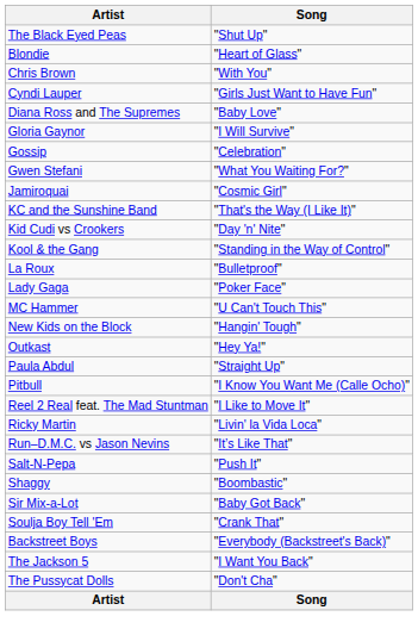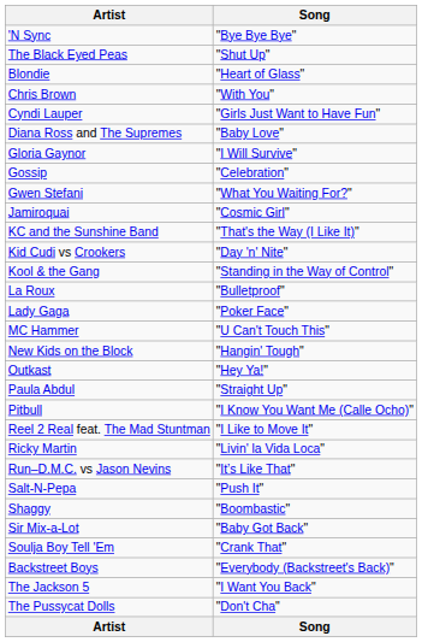+ row: 'N Sync | "Bye Bye Bye"
